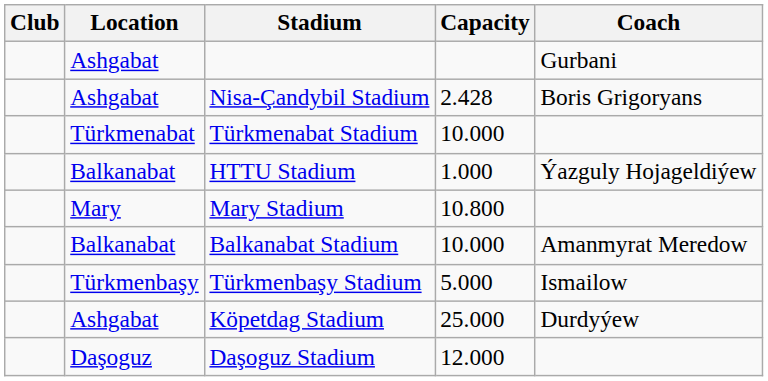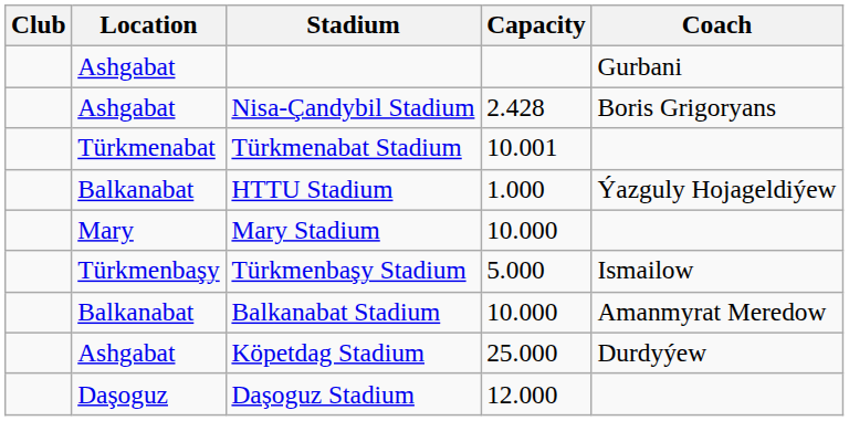Türkmenabat Stadium | Capacity: 10.000 -> 10.001
Mary Stadium | Capacity: 10.800 -> 10.000
rows swapped: Balkanabat Stadium <-> Türkmenbaşy Stadium
